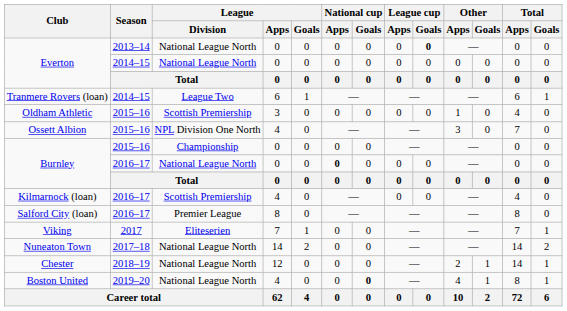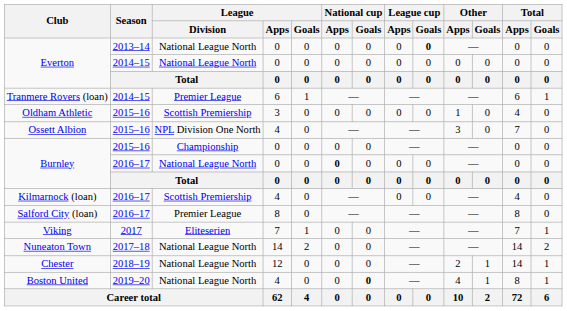Tranmere Rovers (loan) | League / Division: League Two -> Premier League
